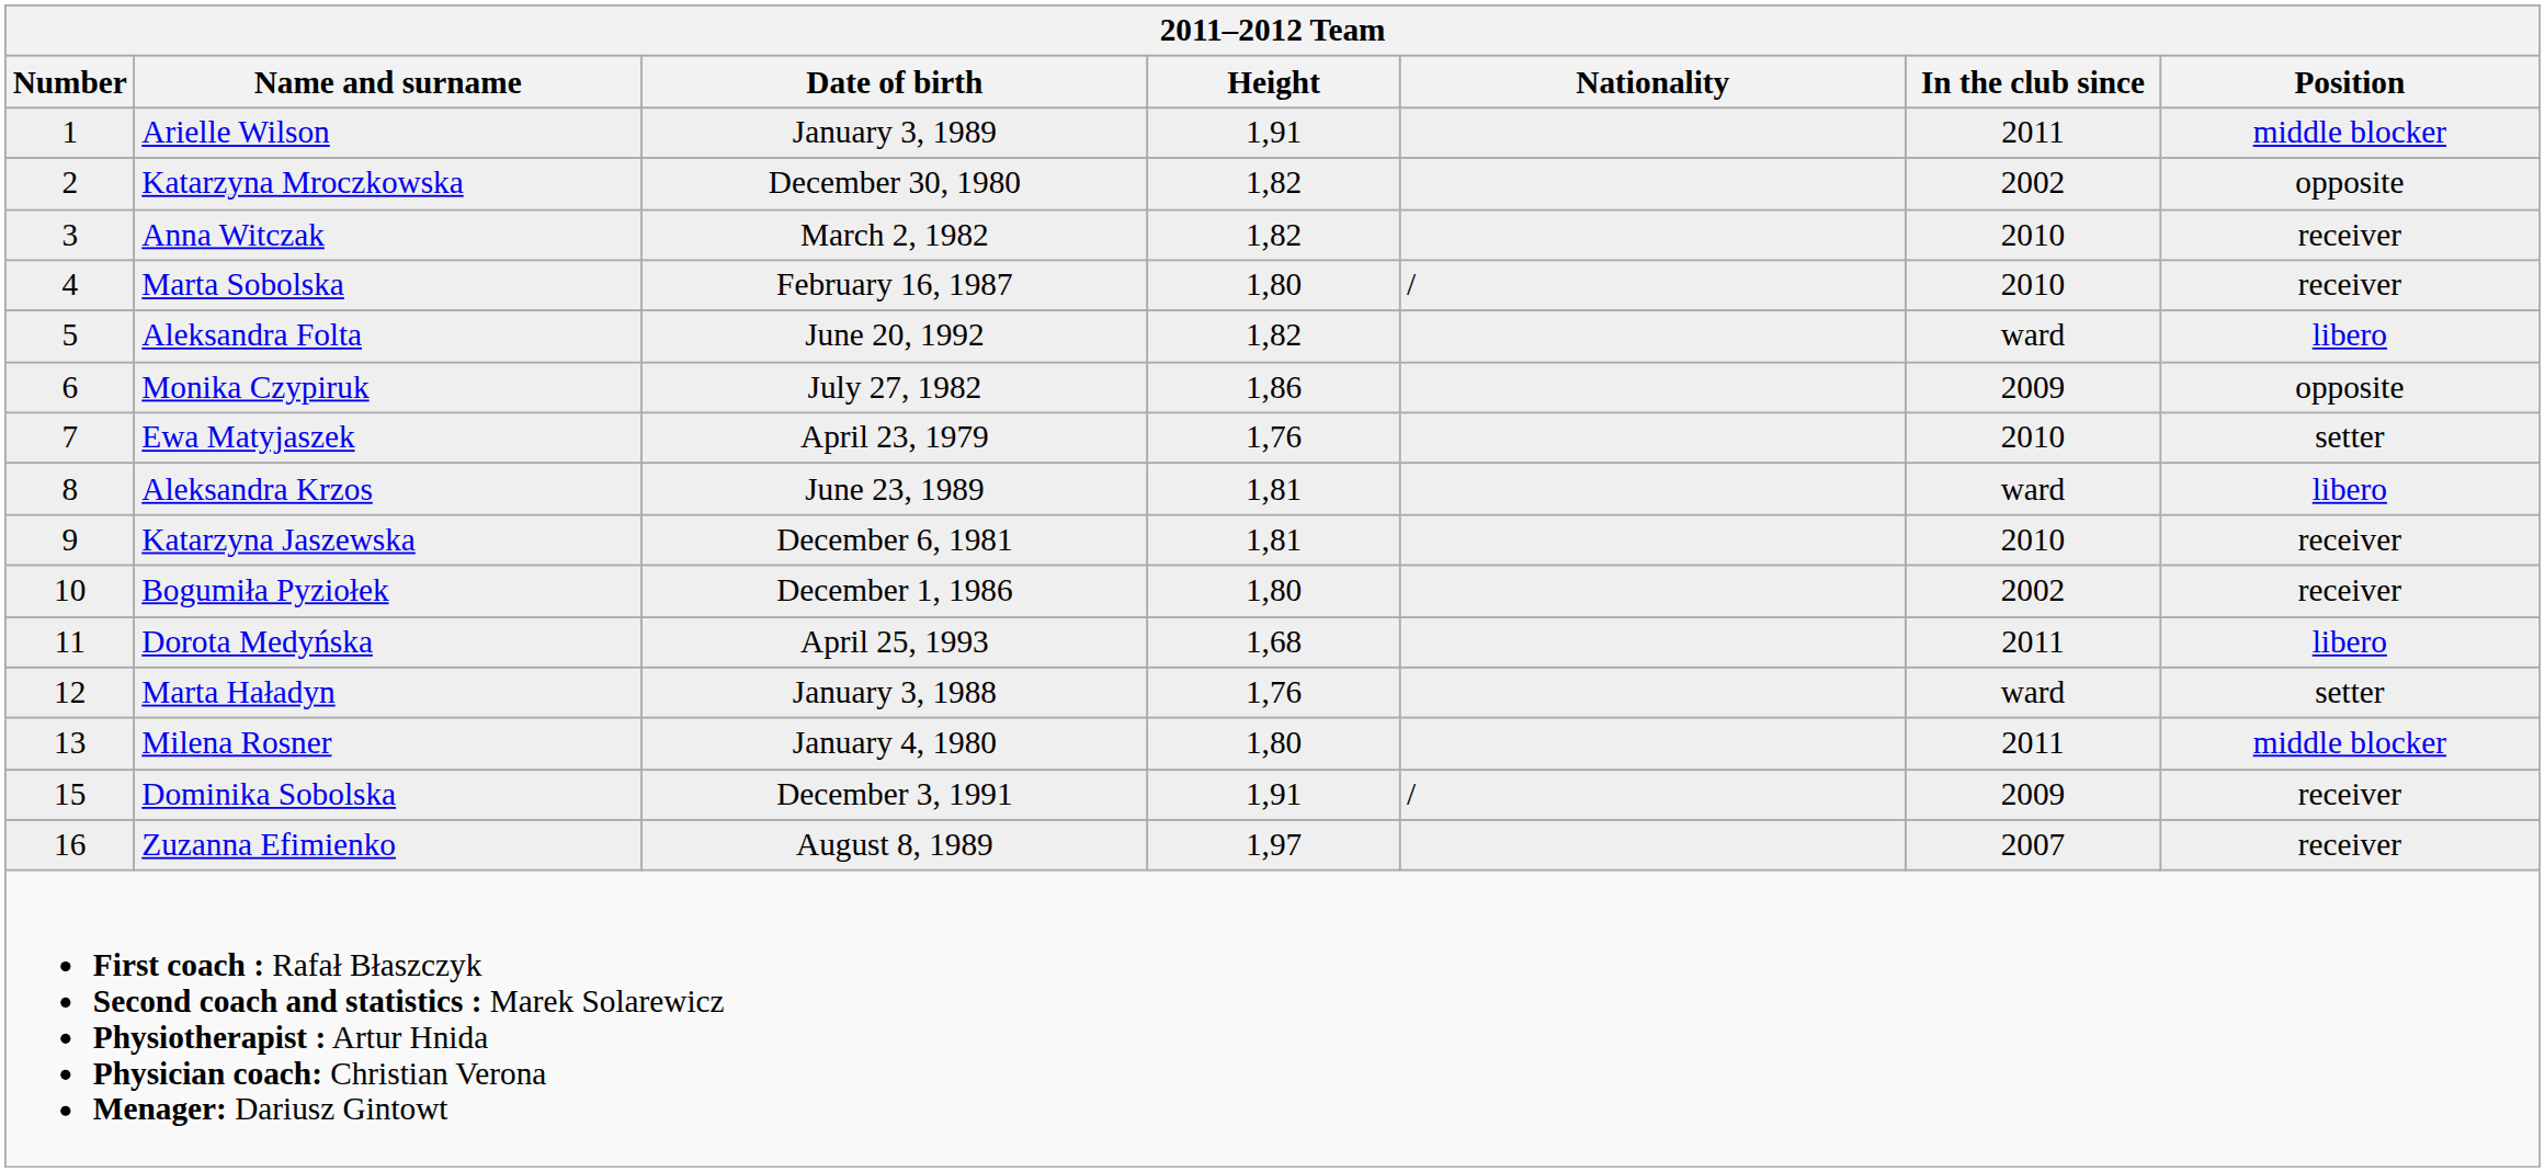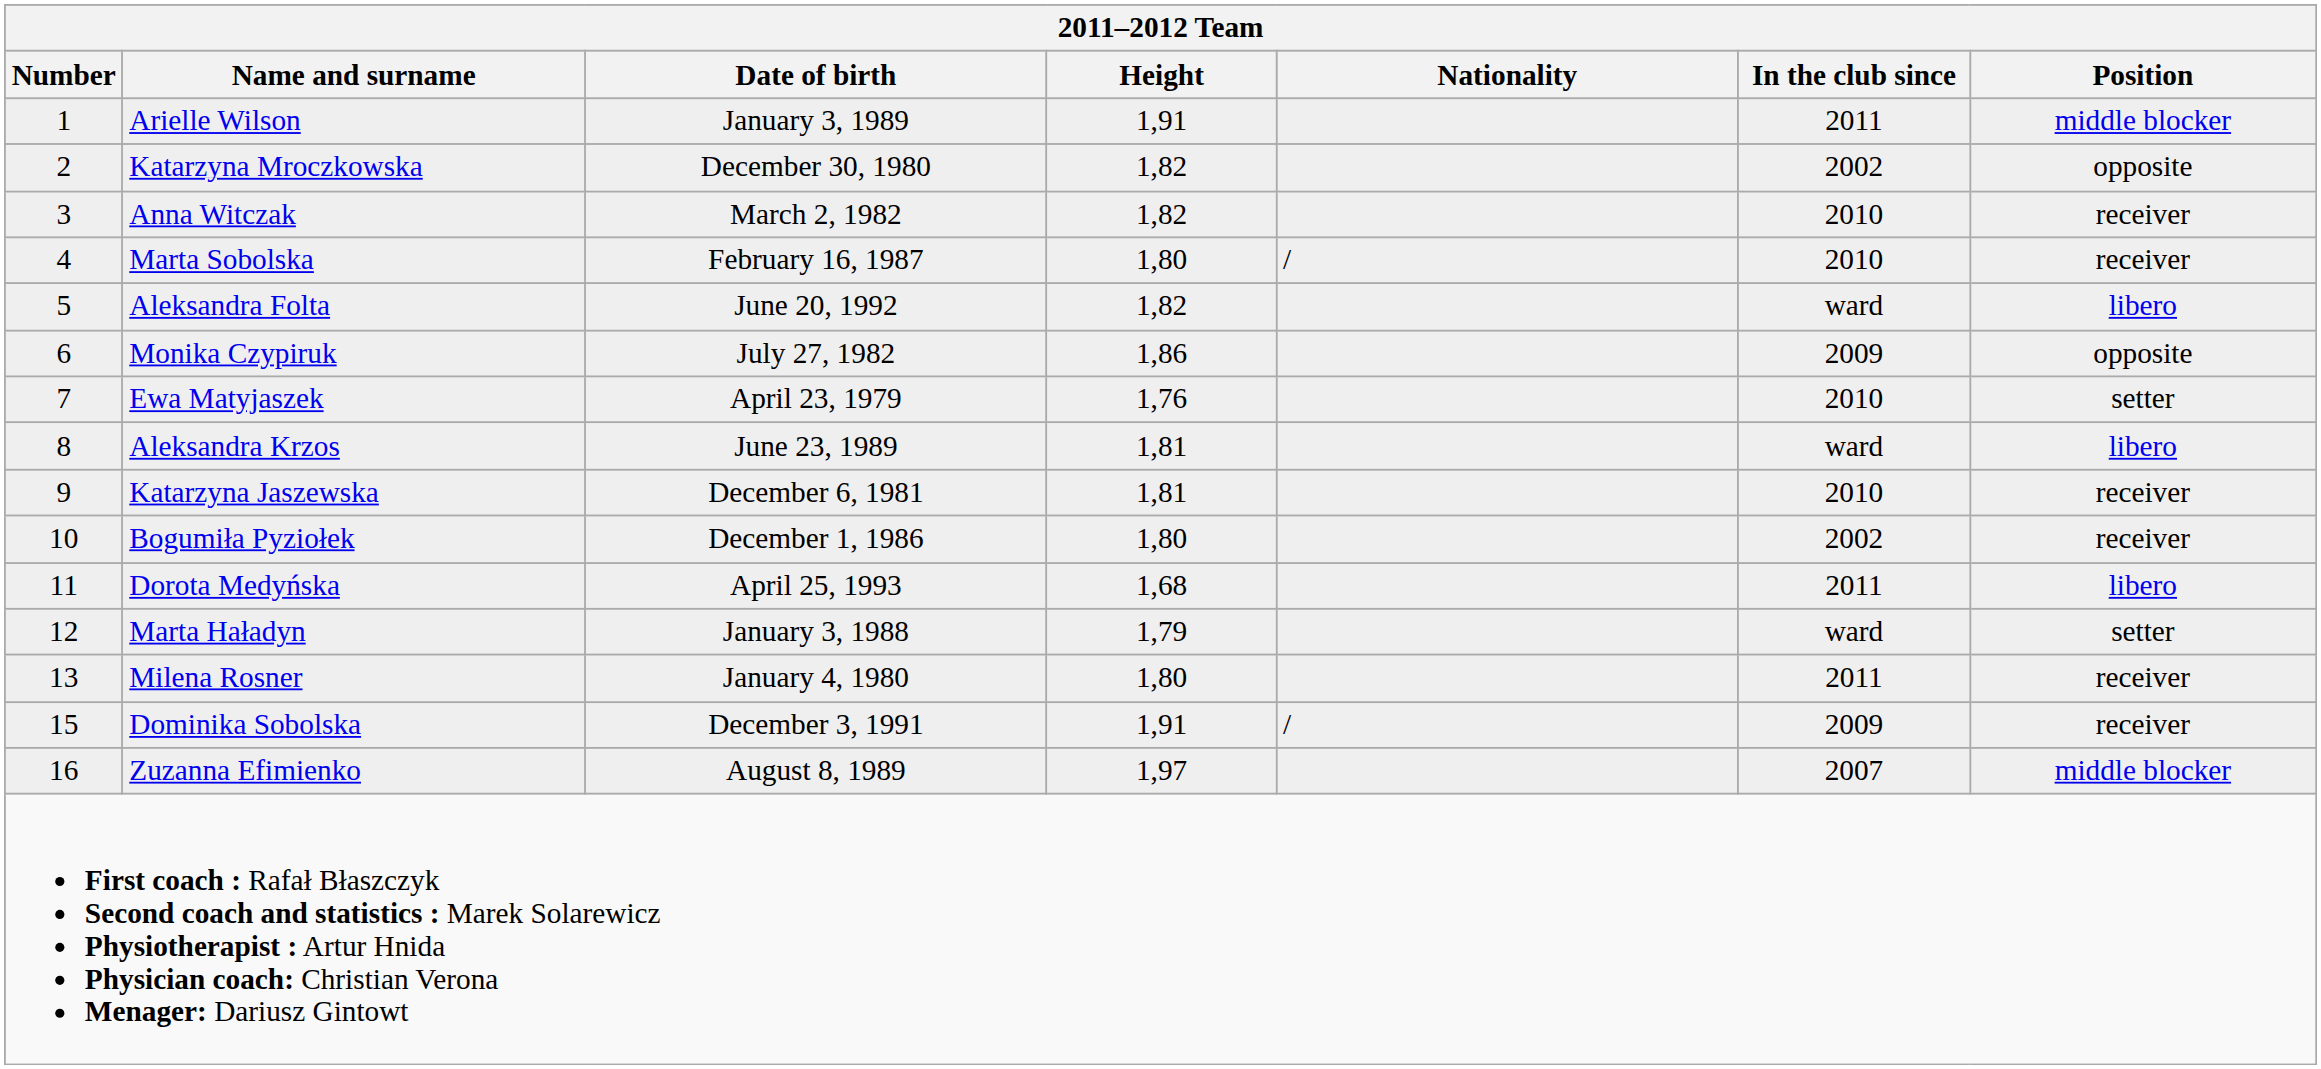Marta Haładyn | Height: 1,76 -> 1,79
Milena Rosner | Position: middle blocker -> receiver
Zuzanna Efimienko | Position: receiver -> middle blocker
